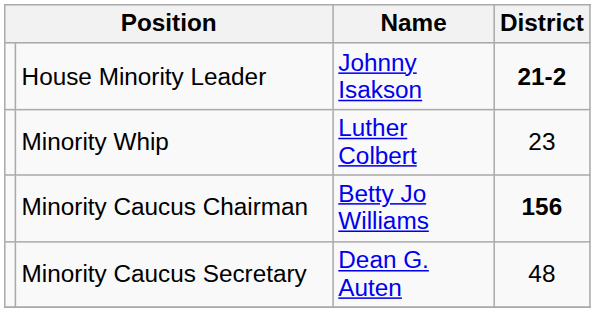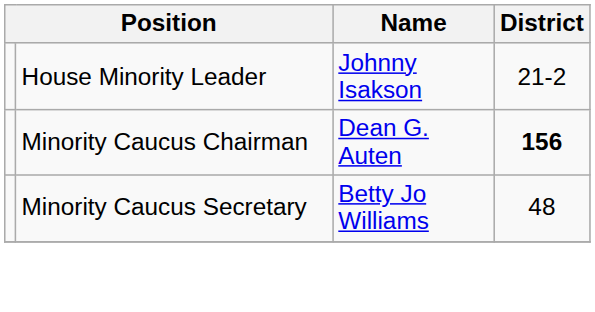House Minority Leader | District: bold -> normal
- row: Minority Whip | Luther Colbert | 23
Minority Caucus Chairman | Name: Betty Jo Williams -> Dean G. Auten
Minority Caucus Secretary | Name: Dean G. Auten -> Betty Jo Williams
